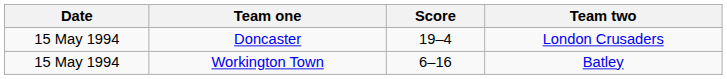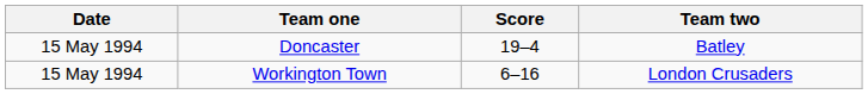Doncaster | Team two: London Crusaders -> Batley
Workington Town | Team two: Batley -> London Crusaders
